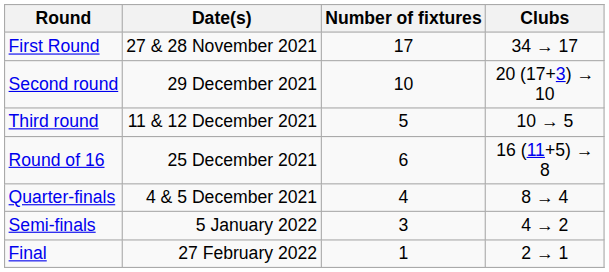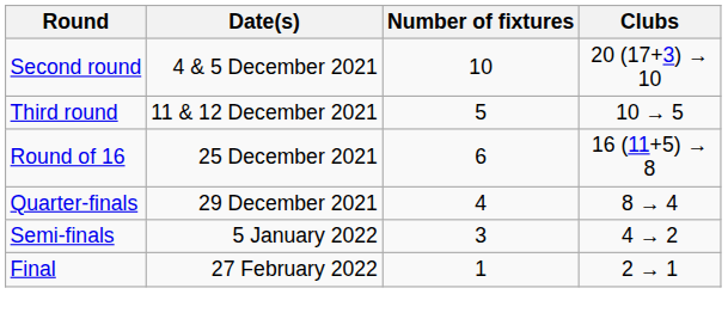- row: First Round | 27 & 28 November 2021 | 17 | 34 → 17
Second round | Date(s): 29 December 2021 -> 4 & 5 December 2021
Quarter-finals | Date(s): 4 & 5 December 2021 -> 29 December 2021
